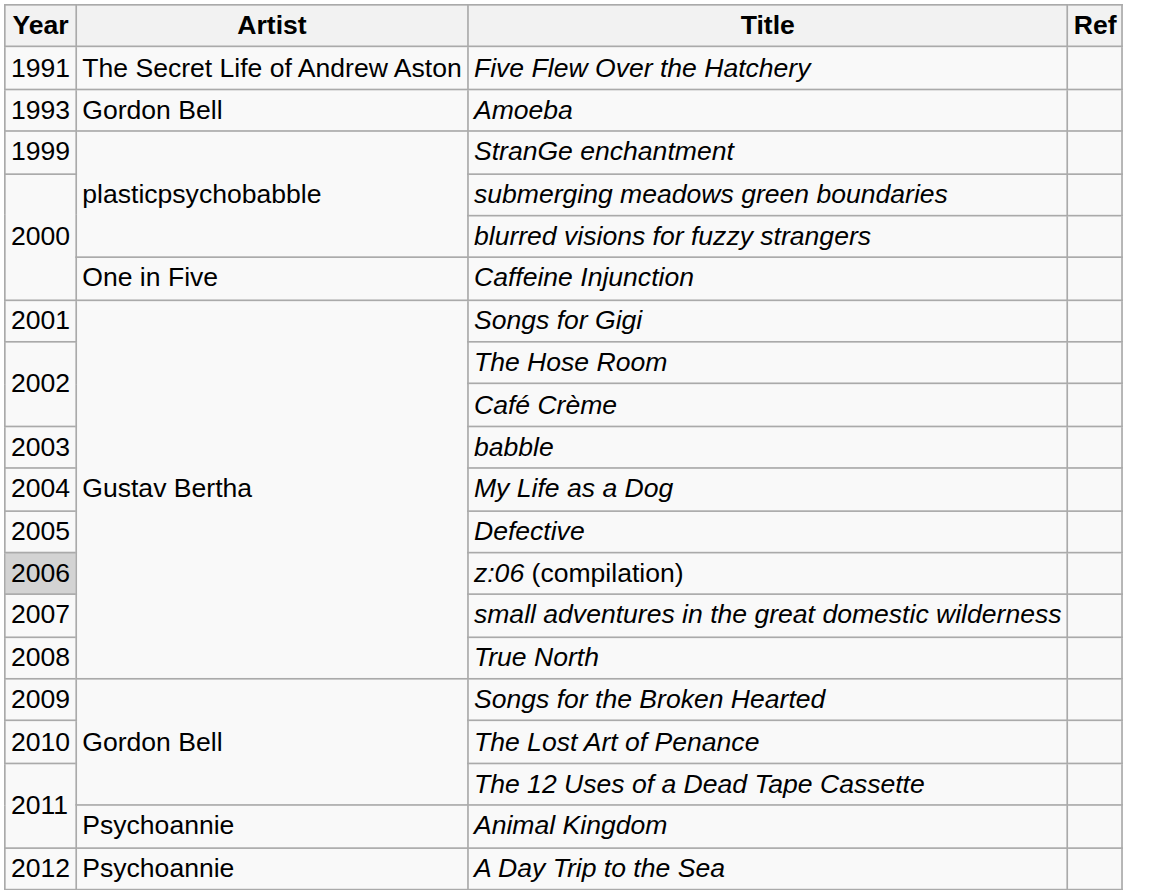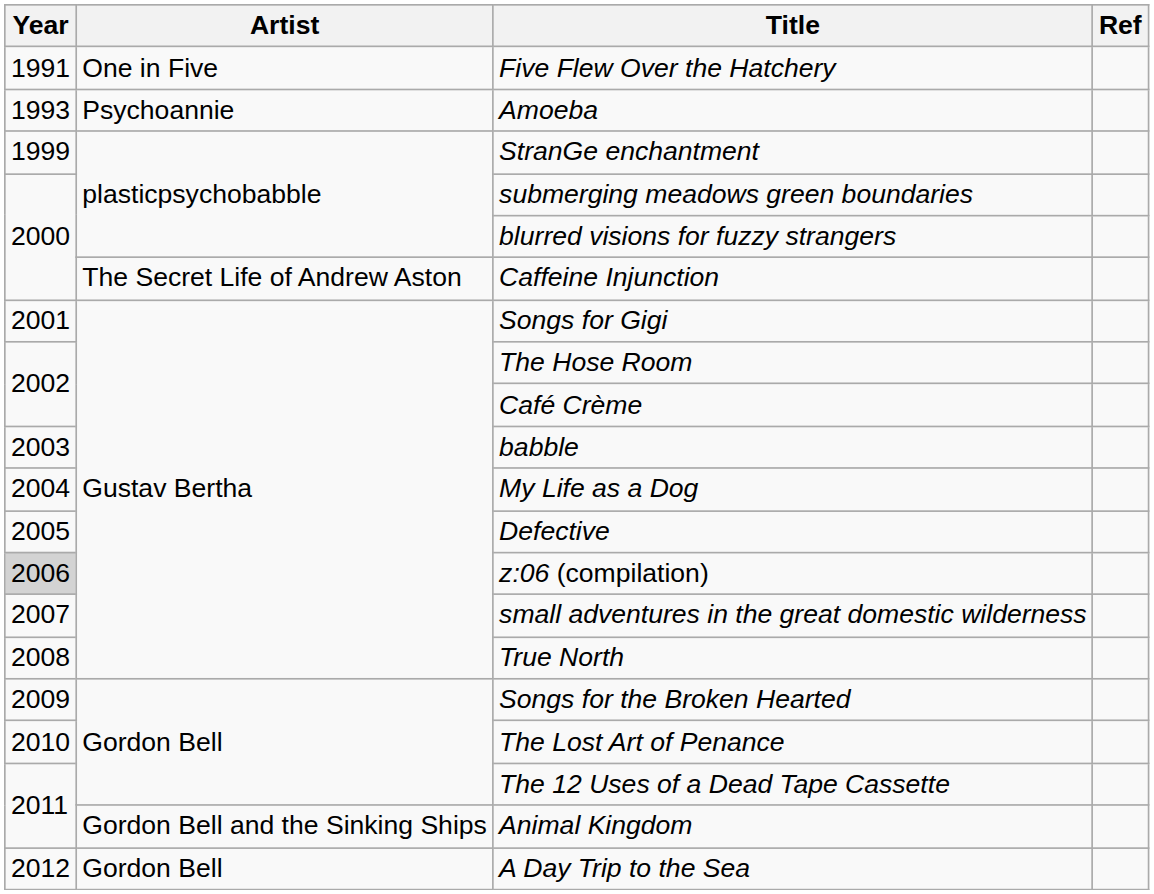Five Flew Over the Hatchery | Artist: The Secret Life of Andrew Aston -> One in Five
Amoeba | Artist: Gordon Bell -> Psychoannie
Caffeine Injunction | Artist: One in Five -> The Secret Life of Andrew Aston
Animal Kingdom | Artist: Psychoannie -> Gordon Bell and the Sinking Ships
A Day Trip to the Sea | Artist: Psychoannie -> Gordon Bell
